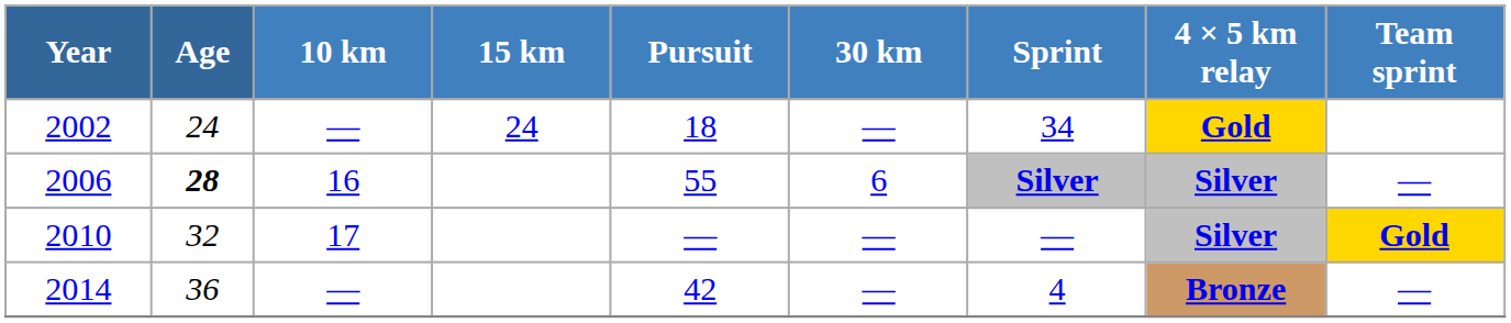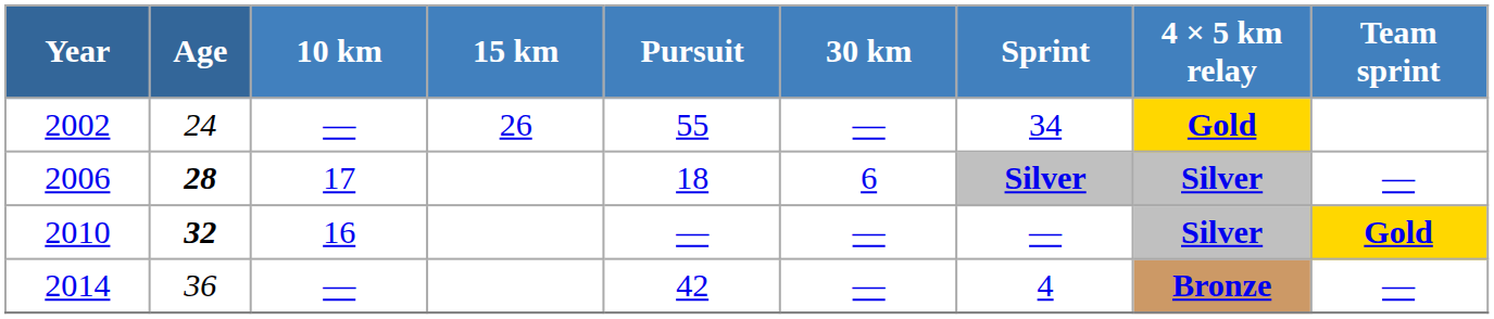2002 | 15 km: 24 -> 26
2002 | Pursuit: 18 -> 55
2006 | 10 km: 16 -> 17
2006 | Pursuit: 55 -> 18
2010 | Age: normal -> bold
2010 | 10 km: 17 -> 16
